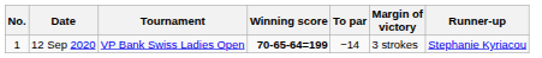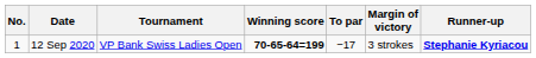12 Sep 2020 | To par: −14 -> −17
12 Sep 2020 | Runner-up: normal -> bold
